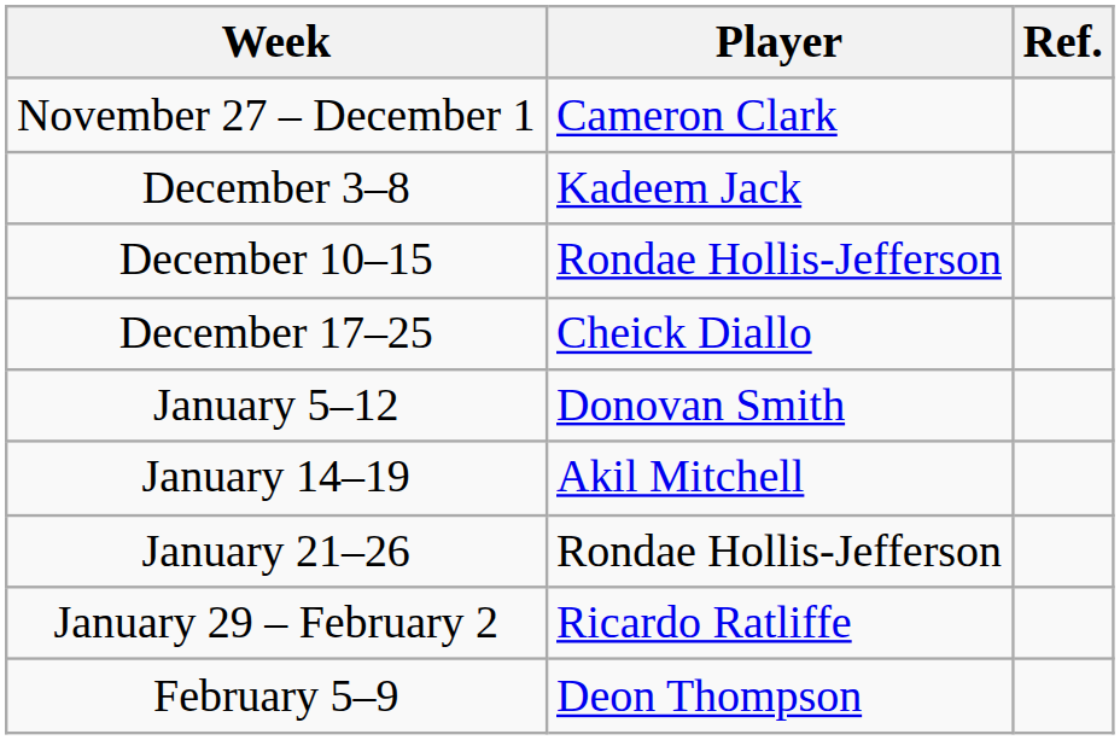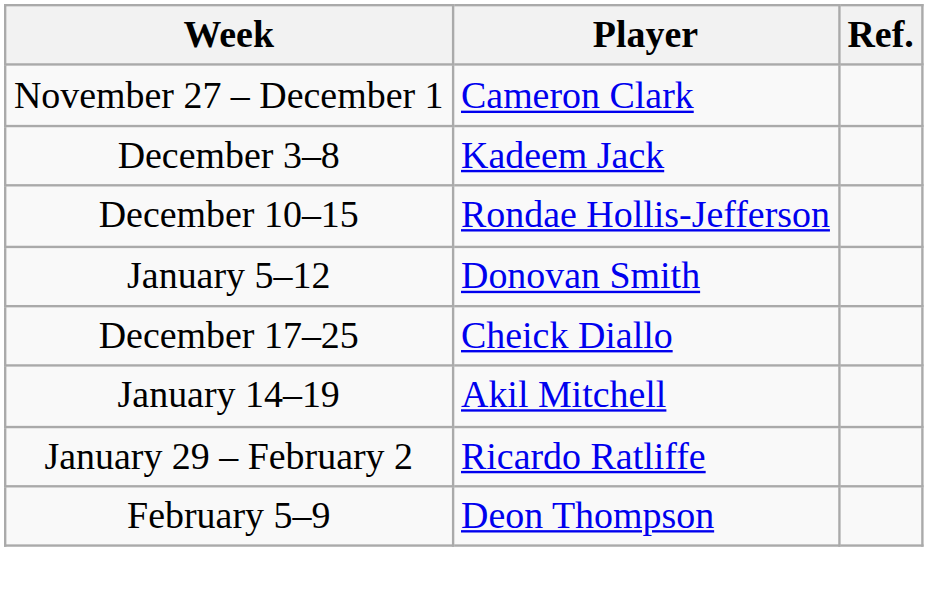rows swapped: December 17–25 <-> January 5–12
- row: January 21–26 | Rondae Hollis-Jefferson
